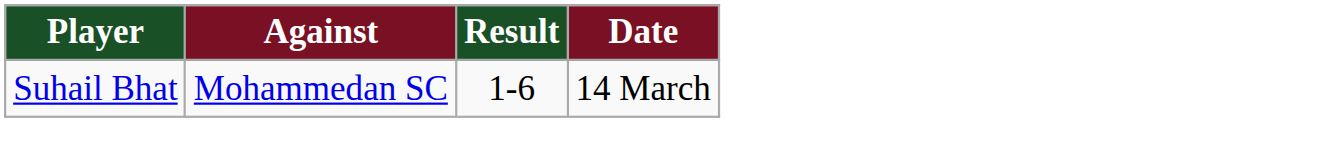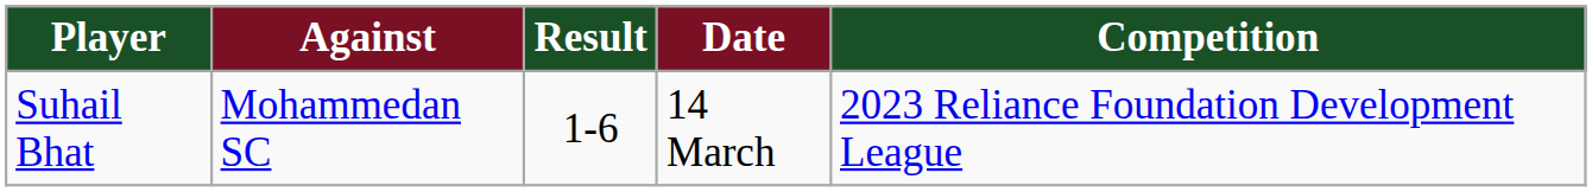+ column: Competition | 2023 Reliance Foundation Development League
